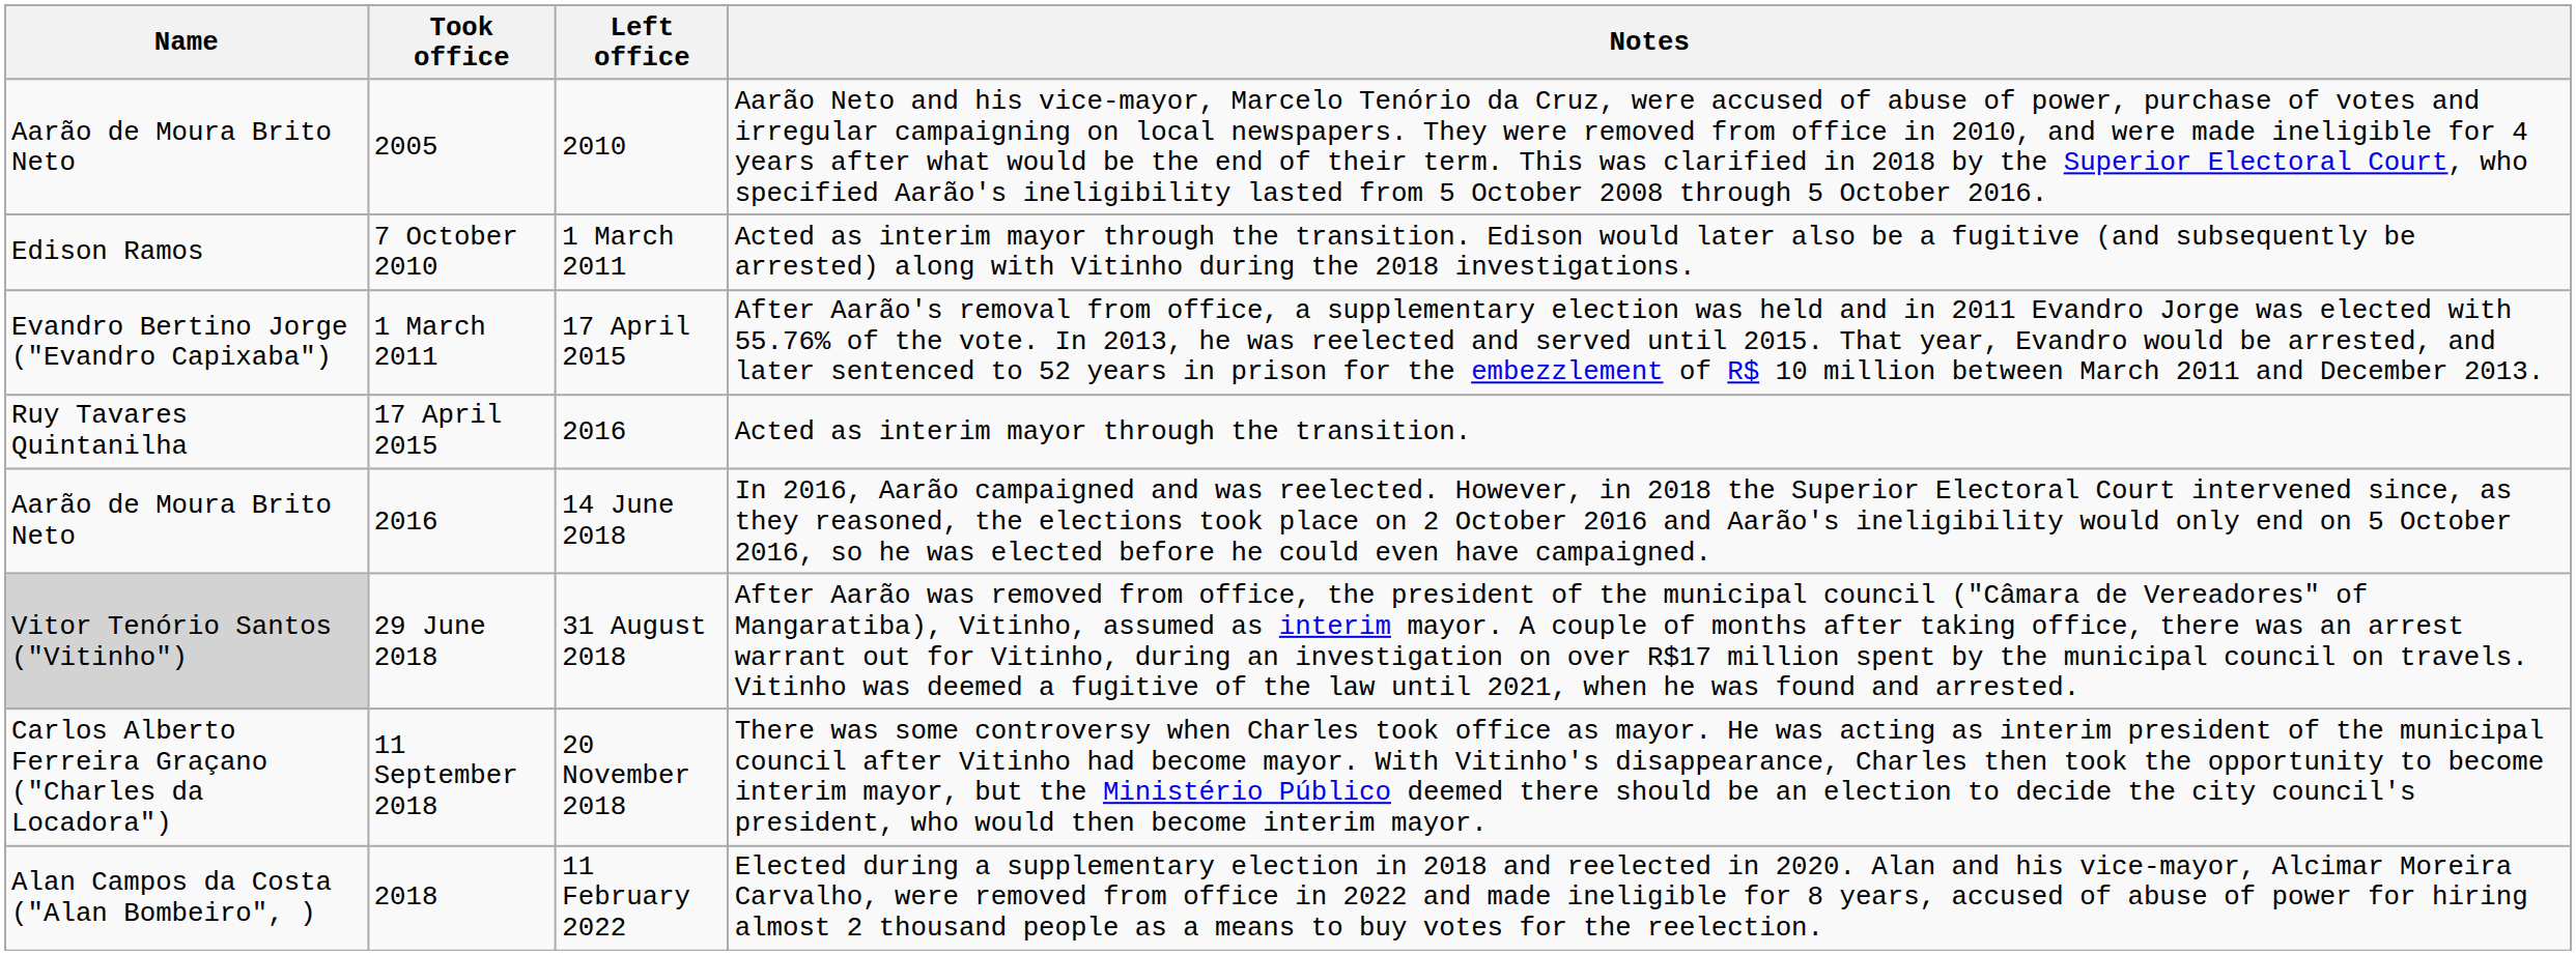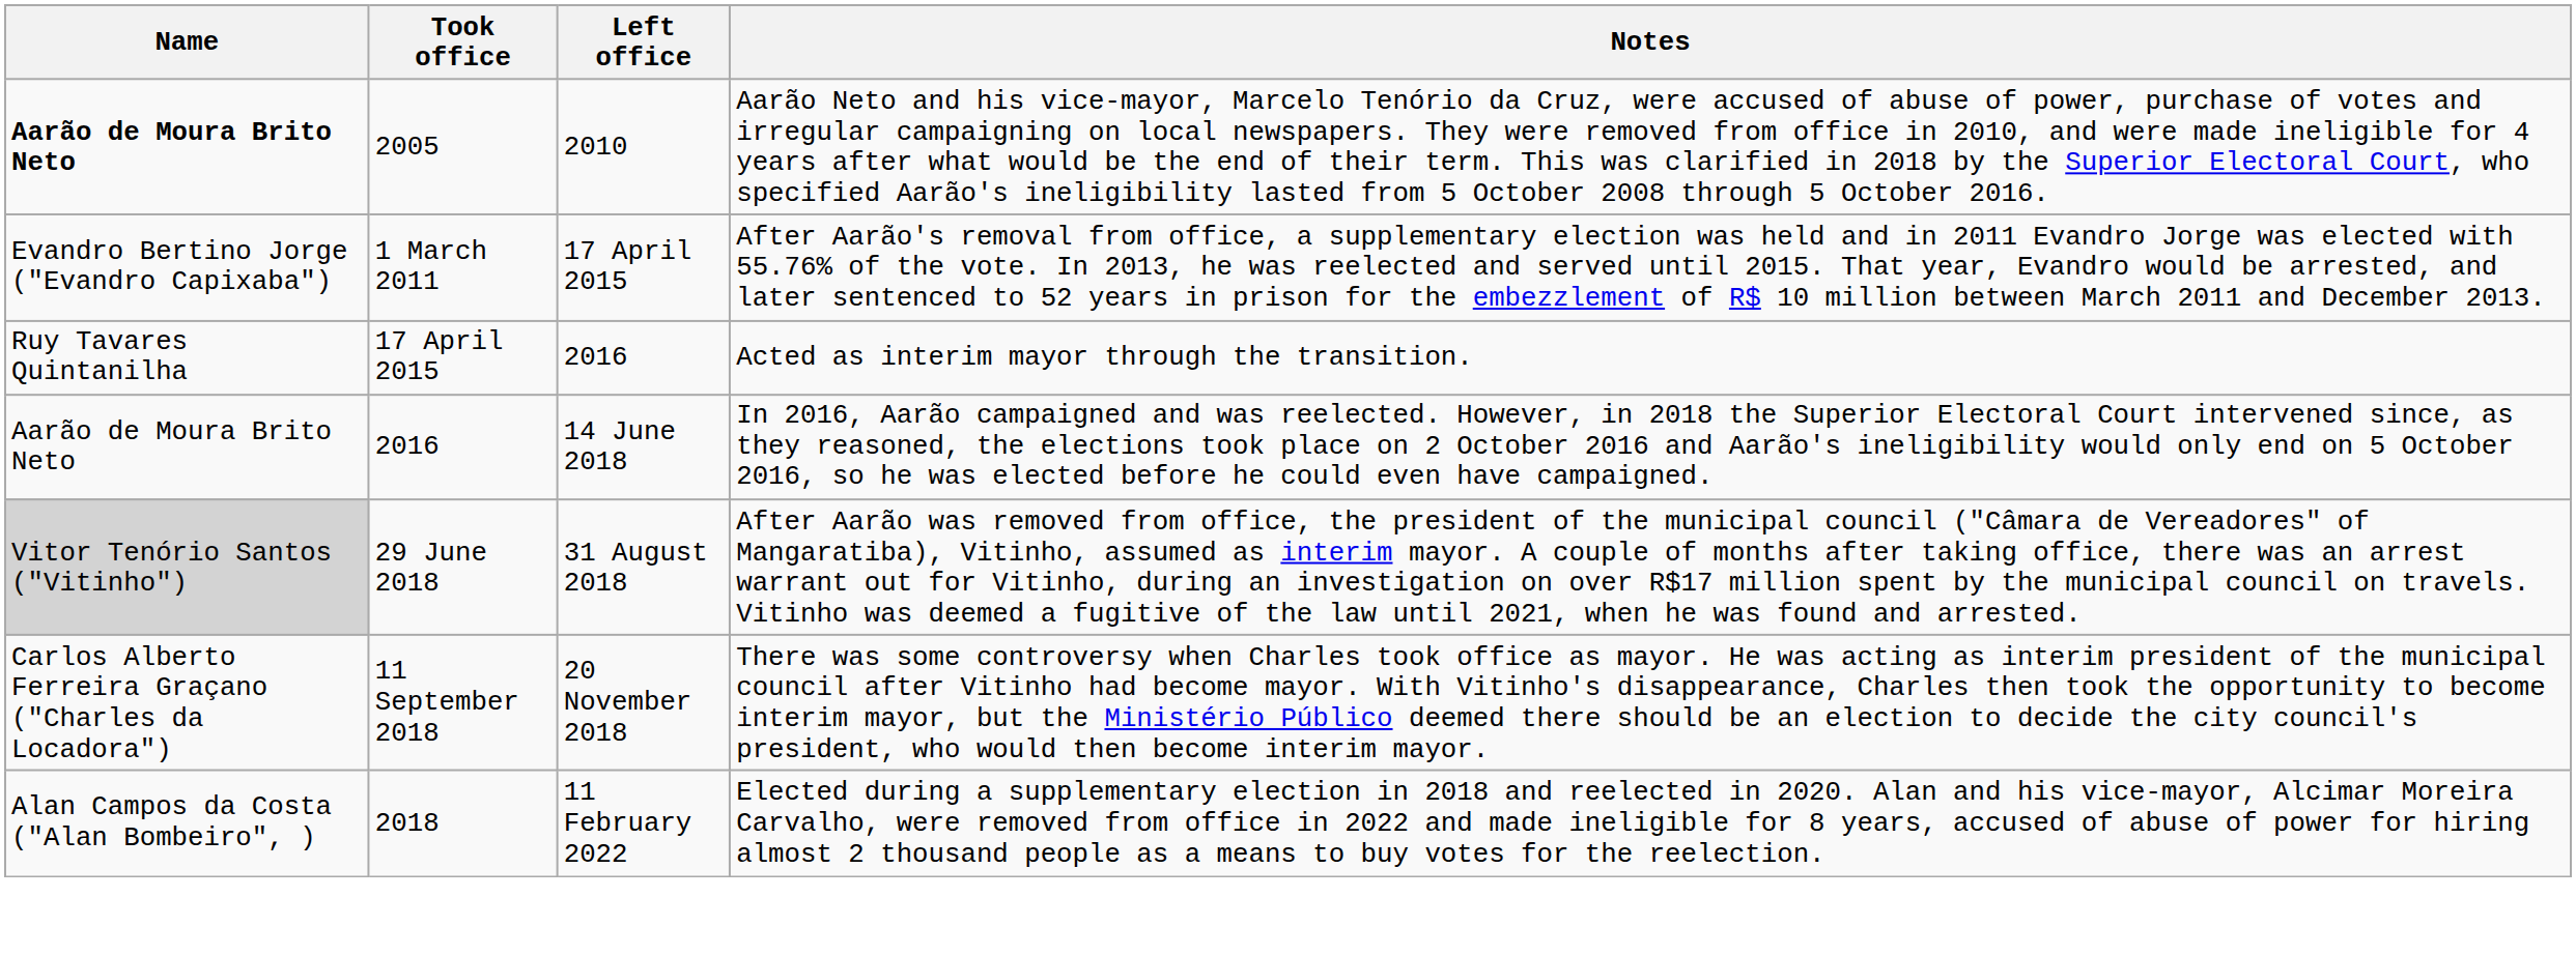2005 | Name: normal -> bold
- row: Edison Ramos | 7 October 2010 | 1 March 2011 | Acted as interim mayor through the transition. Edison would later also be a fugitive (and subsequently be arrested) along with Vitinho during the 2018 investigations.
